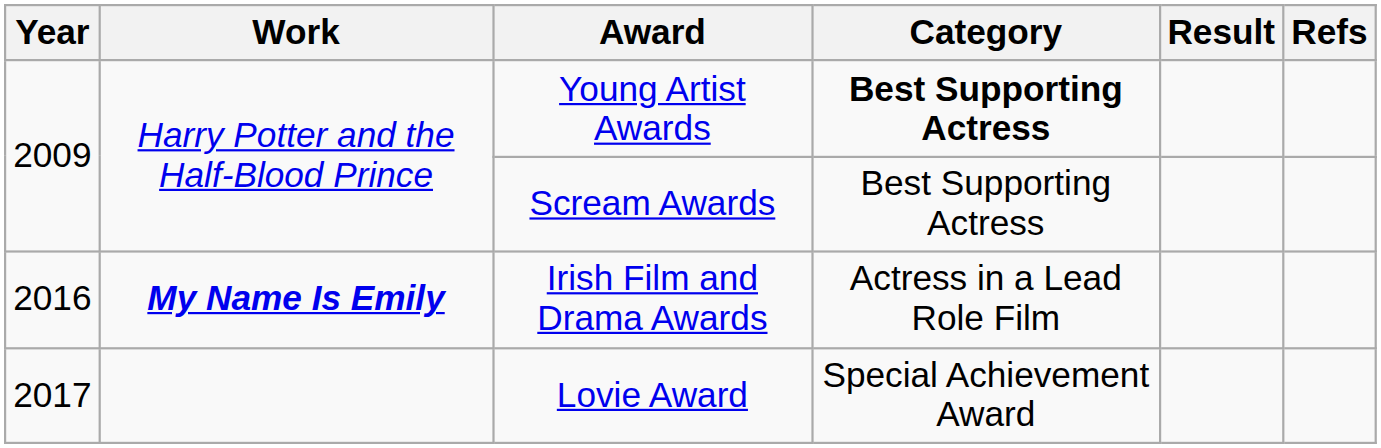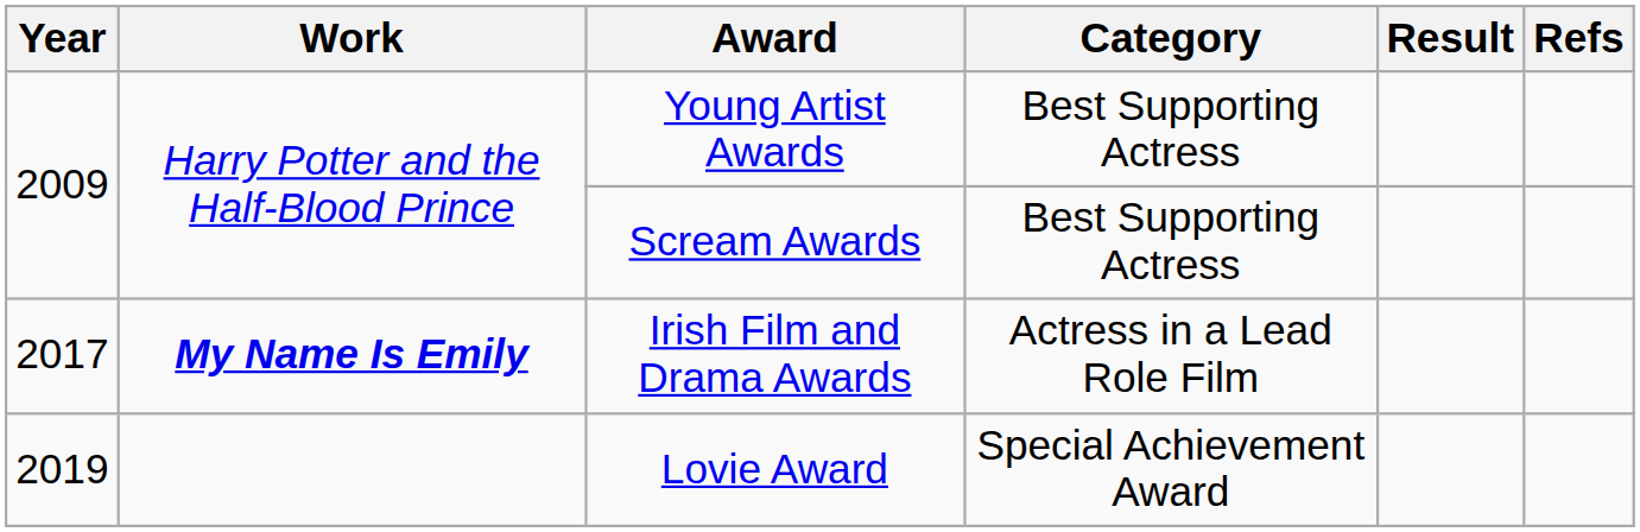Young Artist Awards | Category: bold -> normal
Irish Film and Drama Awards | Year: 2016 -> 2017
Lovie Award | Year: 2017 -> 2019
